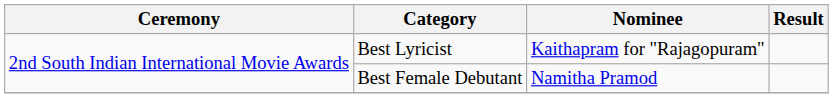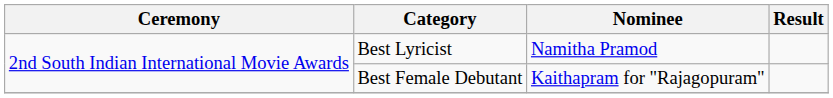Best Lyricist | Nominee: Kaithapram for "Rajagopuram" -> Namitha Pramod
Best Female Debutant | Nominee: Namitha Pramod -> Kaithapram for "Rajagopuram"
